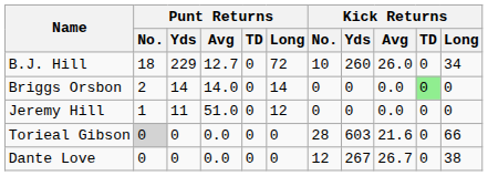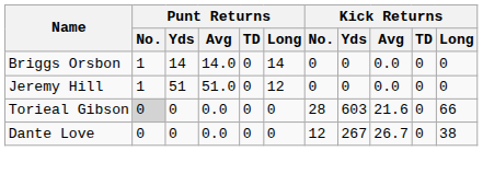- row: B.J. Hill | 18 | 229 | 12.7 | 0 | 72 | 10 | 260 | 26.0 | 0 | 34
Briggs Orsbon | Punt Returns / No.: 2 -> 1
Briggs Orsbon | Kick Returns / TD: lightgreen background -> no background
Jeremy Hill | Punt Returns / Yds: 11 -> 51
